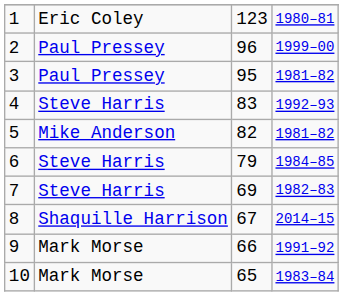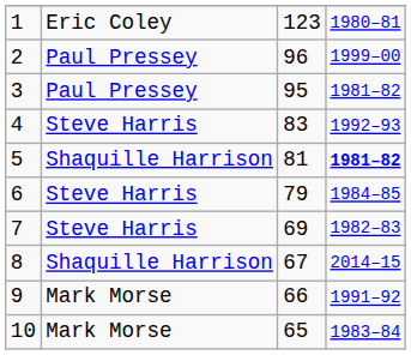5 | column 2: Mike Anderson -> Shaquille Harrison
5 | column 3: 82 -> 81
5 | column 4: normal -> bold
